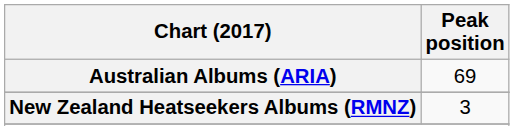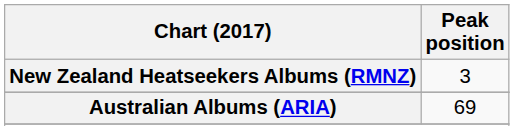rows swapped: Australian Albums (ARIA) <-> New Zealand Heatseekers Albums (RMNZ)
